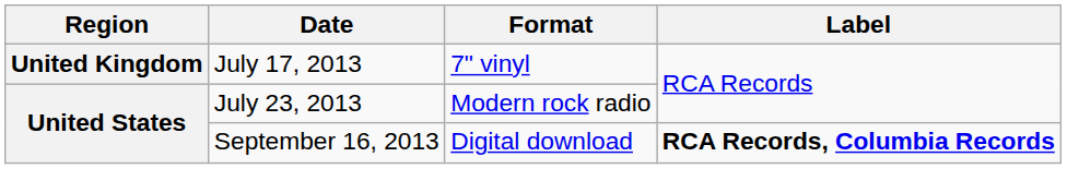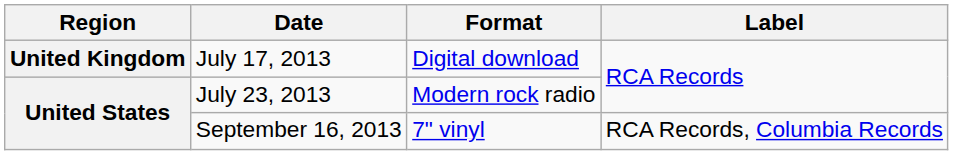July 17, 2013 | Format: 7" vinyl -> Digital download
September 16, 2013 | Format: Digital download -> 7" vinyl
September 16, 2013 | Label: bold -> normal
